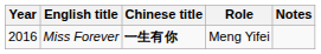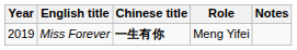Miss Forever | Year: 2016 -> 2019
